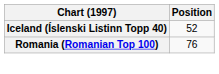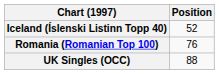+ row: UK Singles (OCC) | 88
